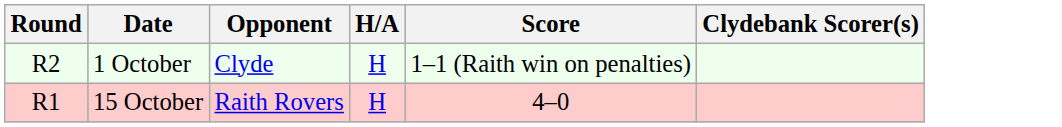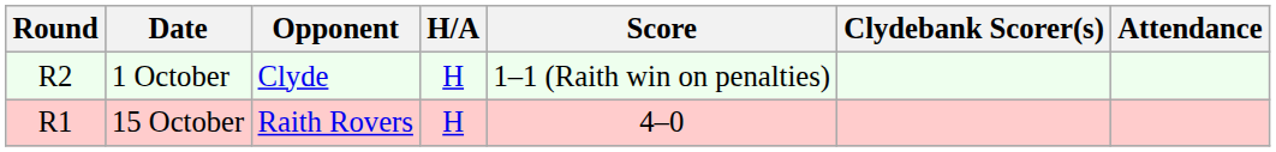+ column: Attendance
